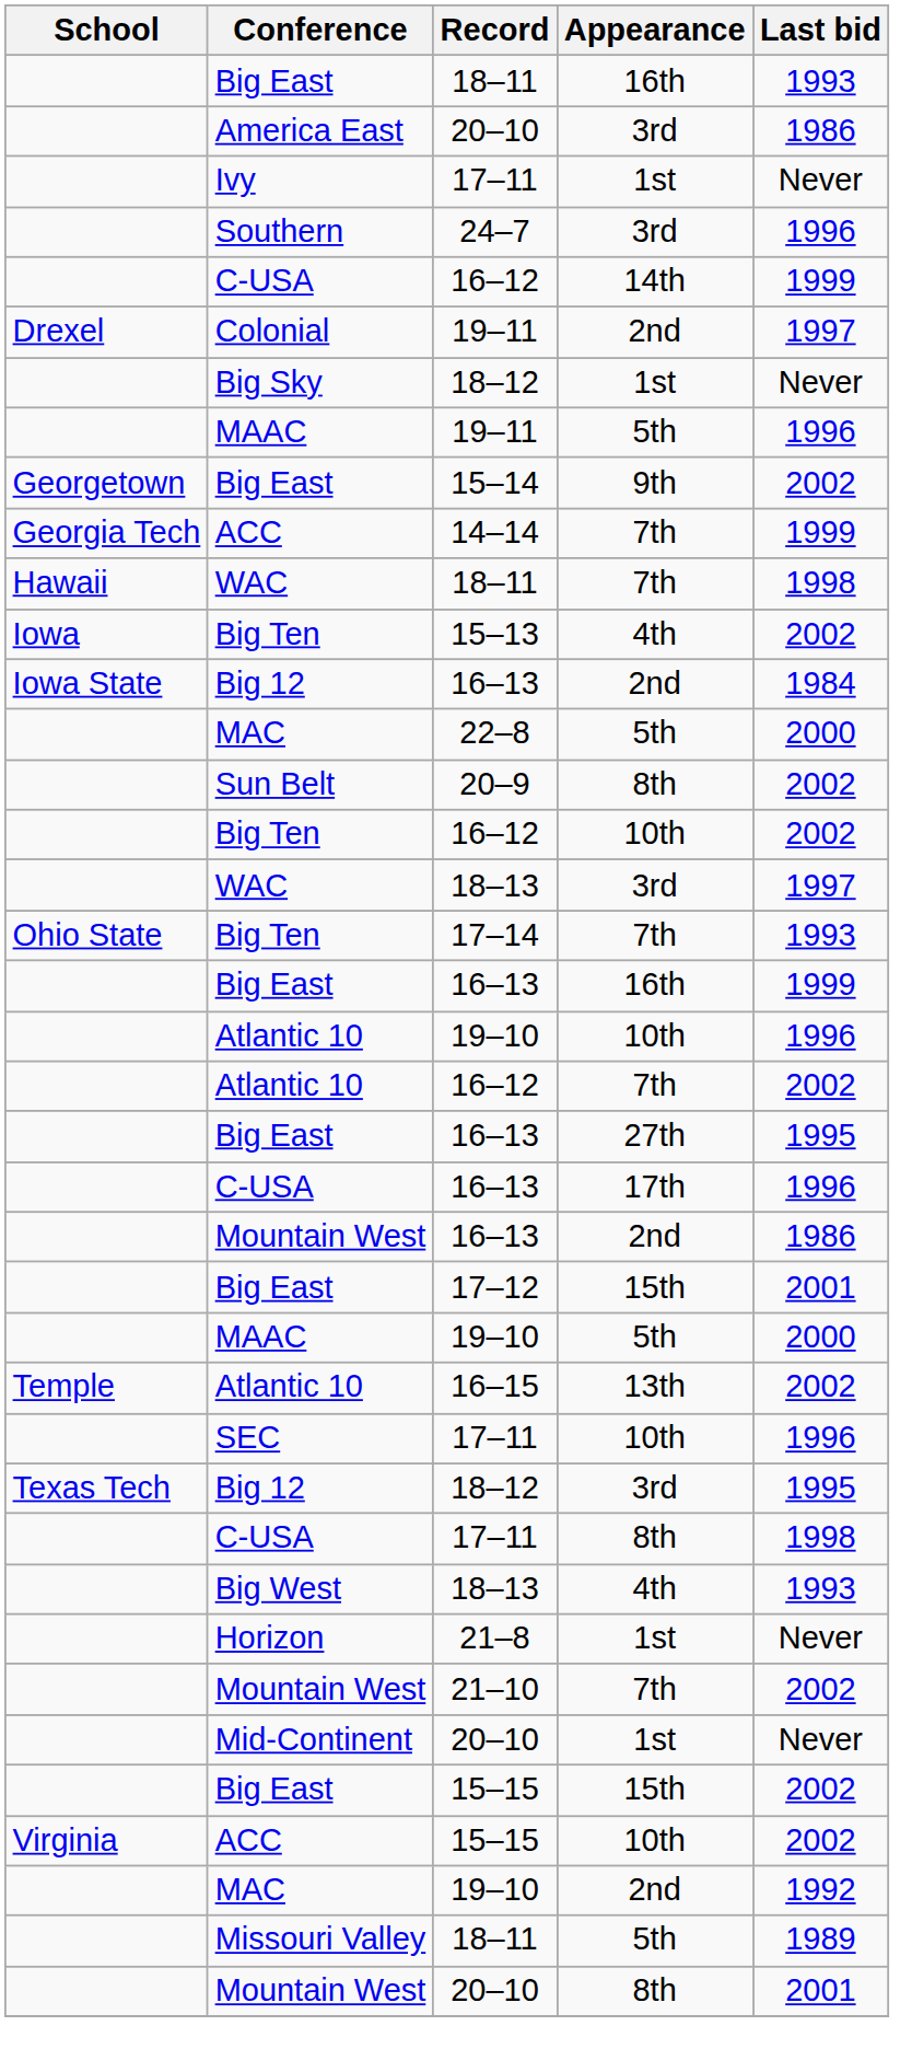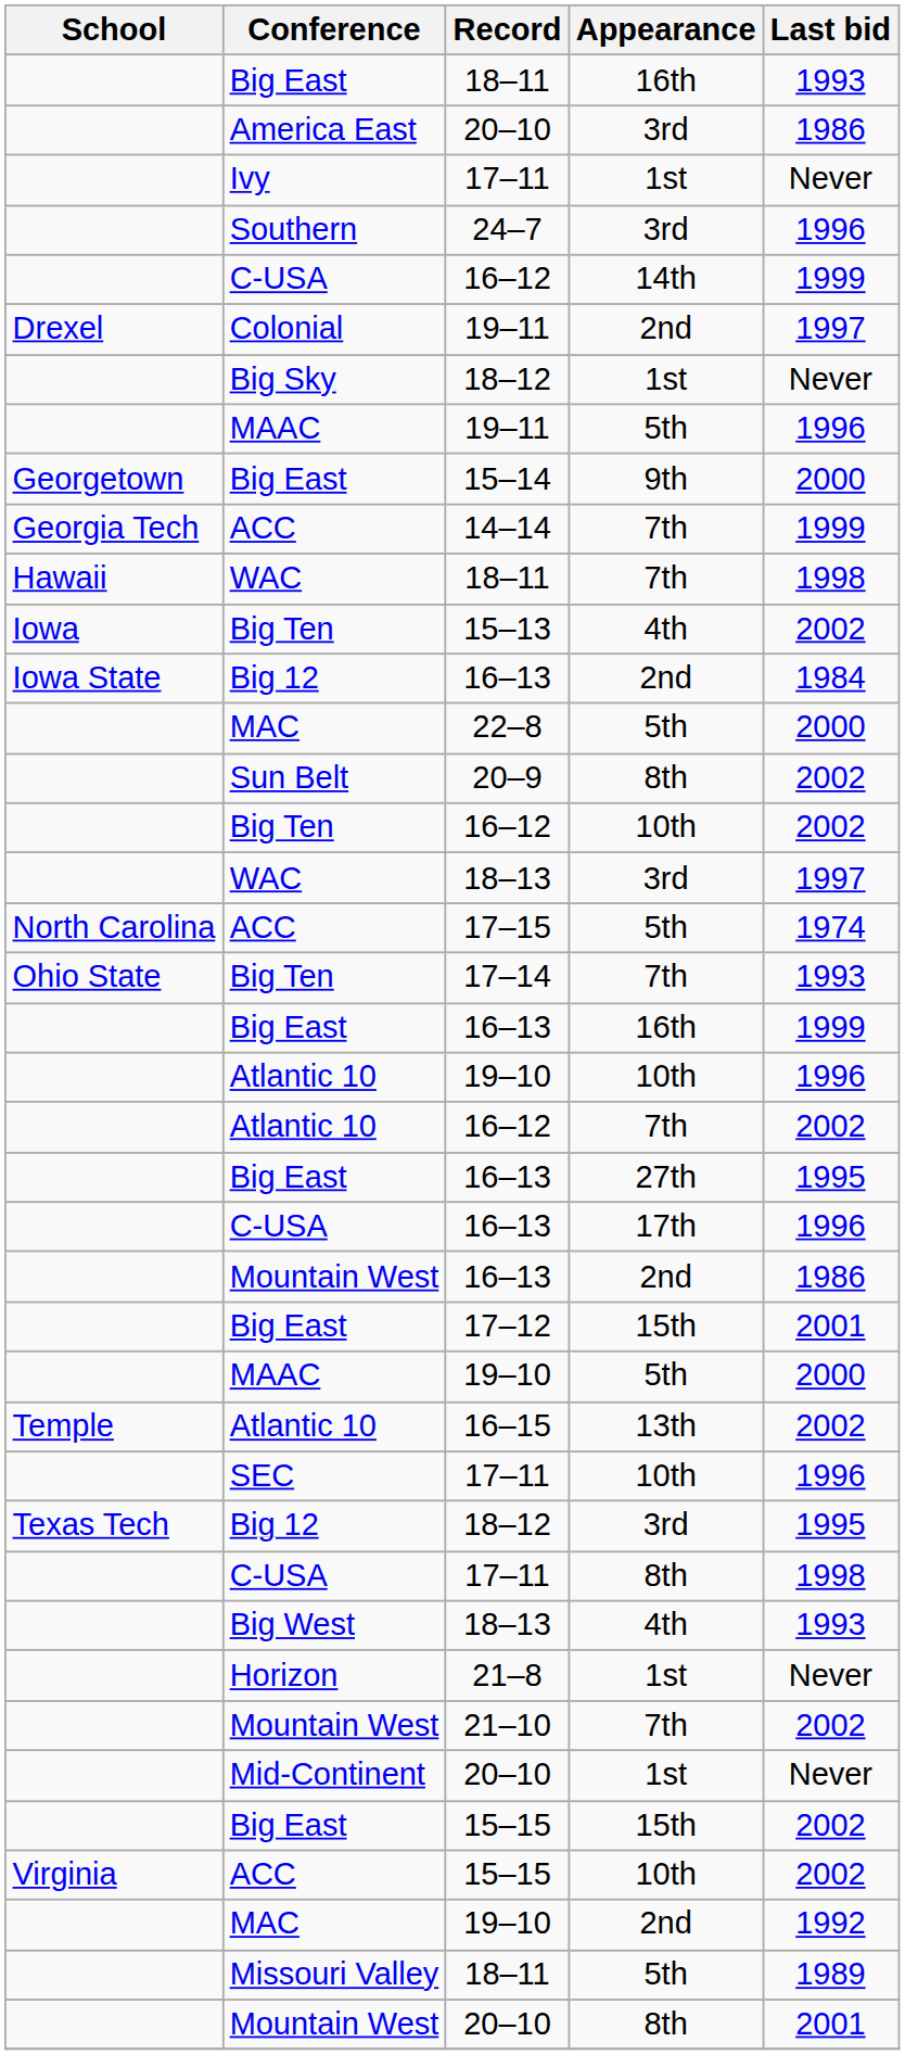15–14 | Last bid: 2002 -> 2000
+ row: North Carolina | ACC | 17–15 | 5th | 1974
